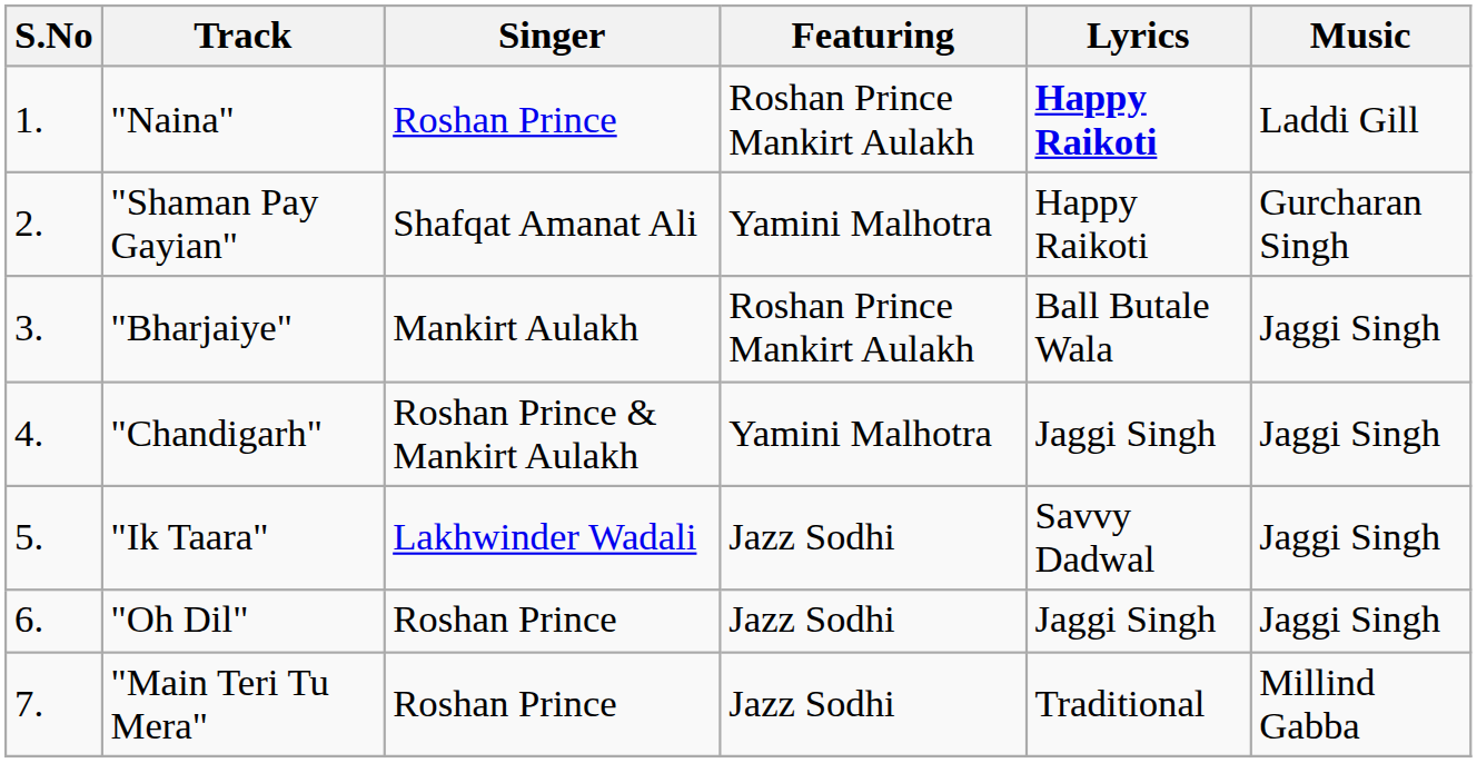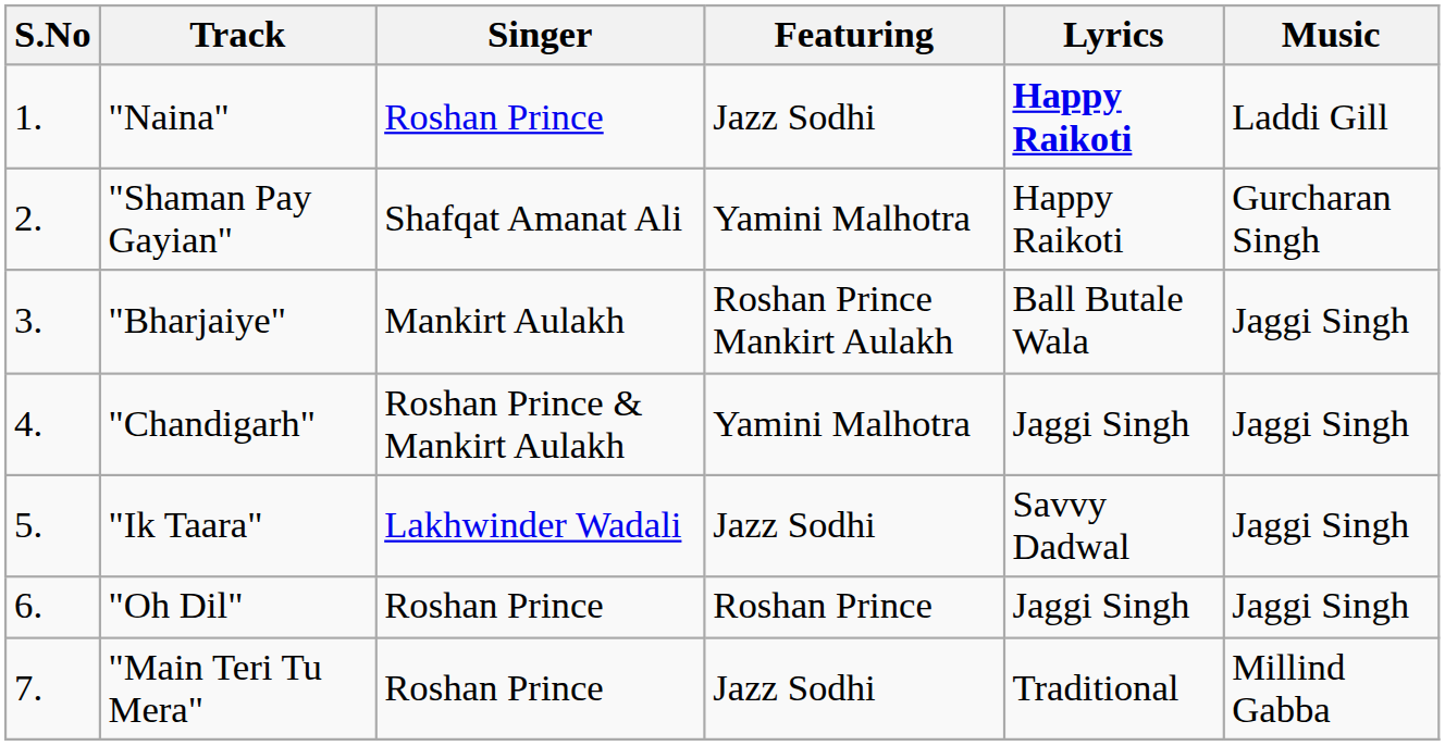"Naina" | Featuring: Roshan Prince Mankirt Aulakh -> Jazz Sodhi
"Oh Dil" | Featuring: Jazz Sodhi -> Roshan Prince
